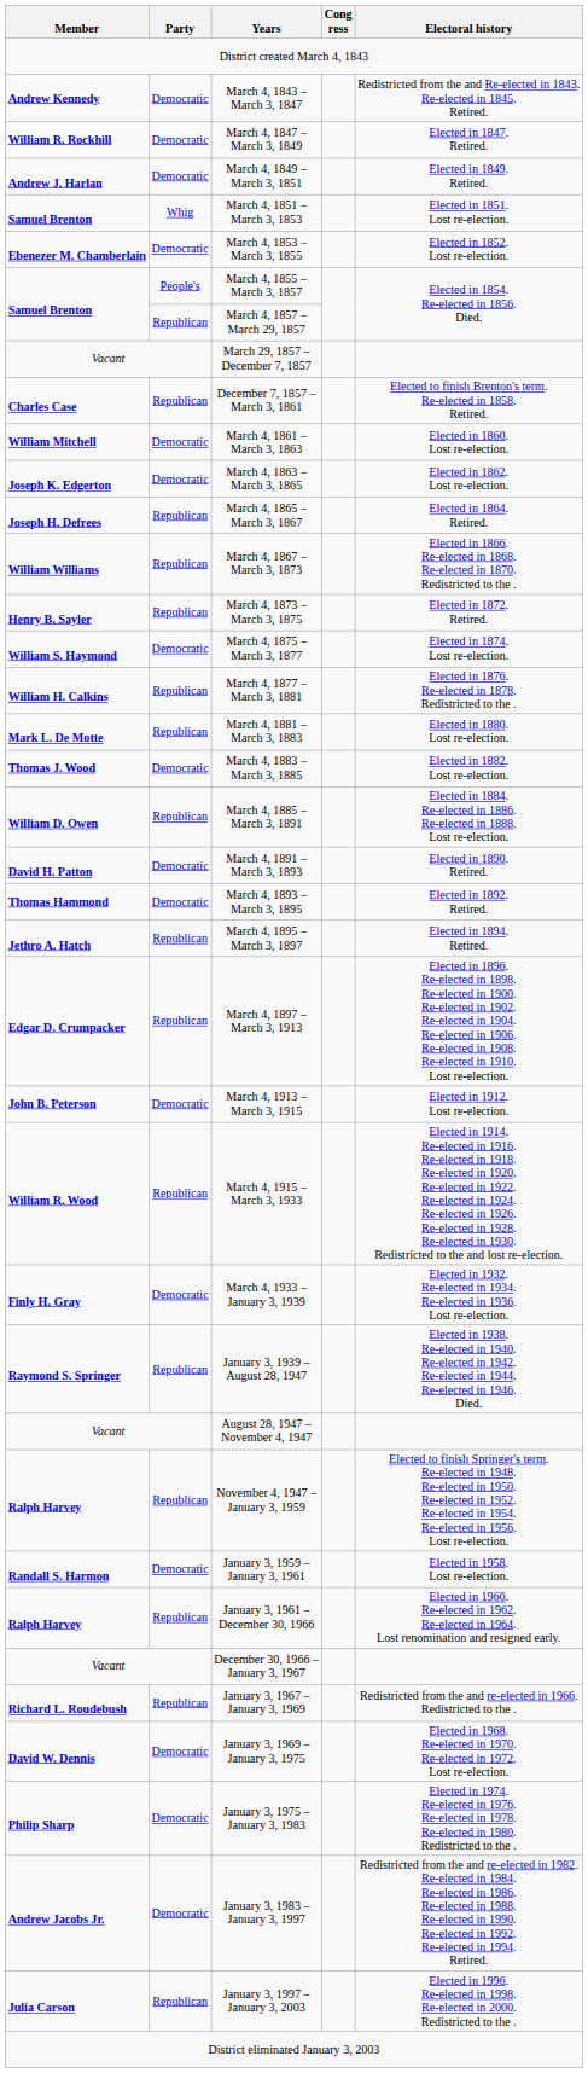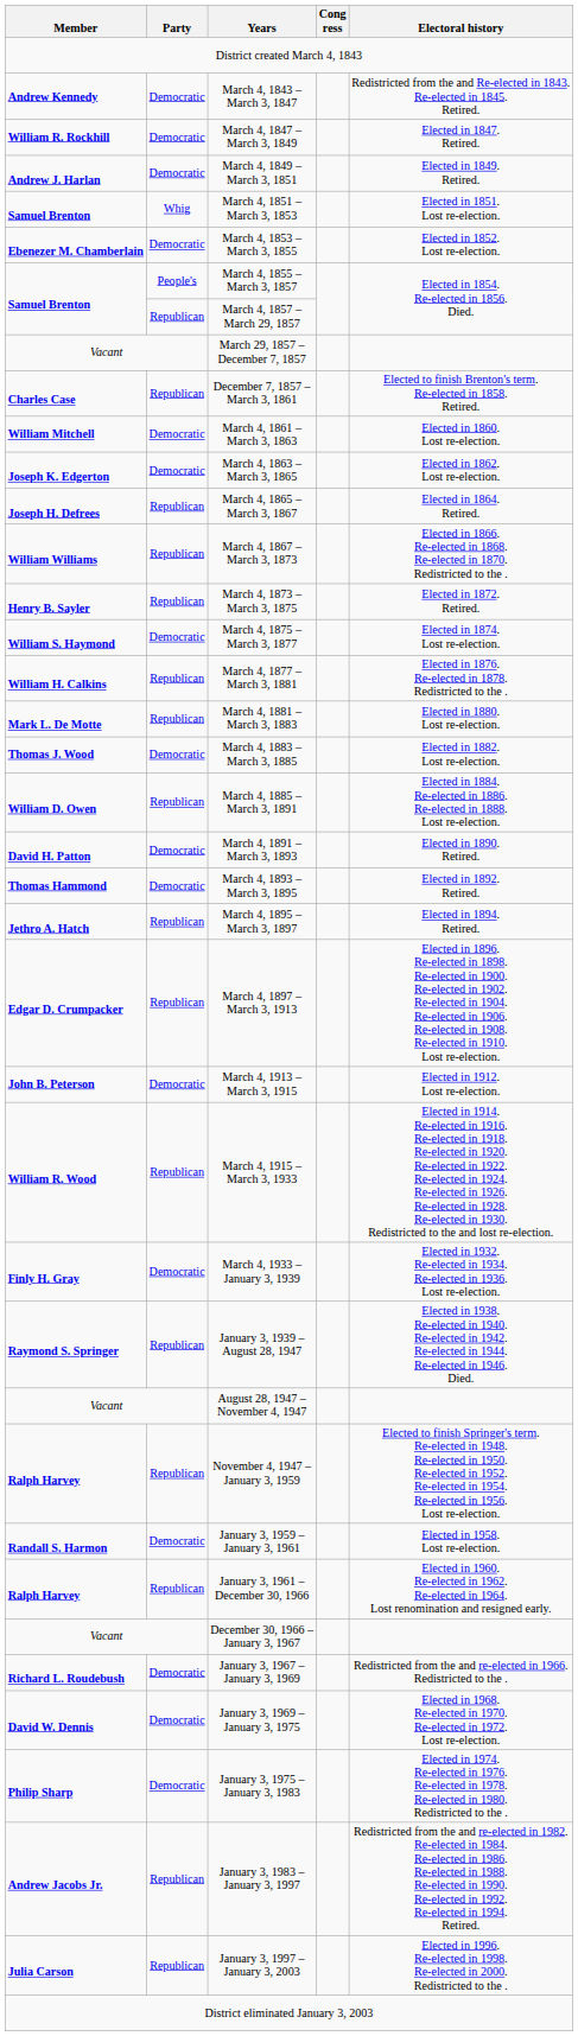January 3, 1967 – January 3, 1969 | Party: Republican -> Democratic
January 3, 1983 – January 3, 1997 | Party: Democratic -> Republican
